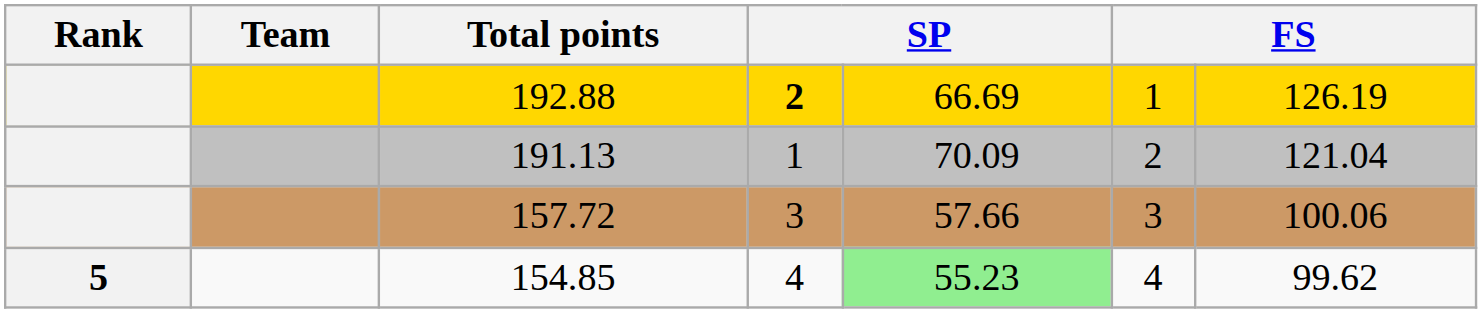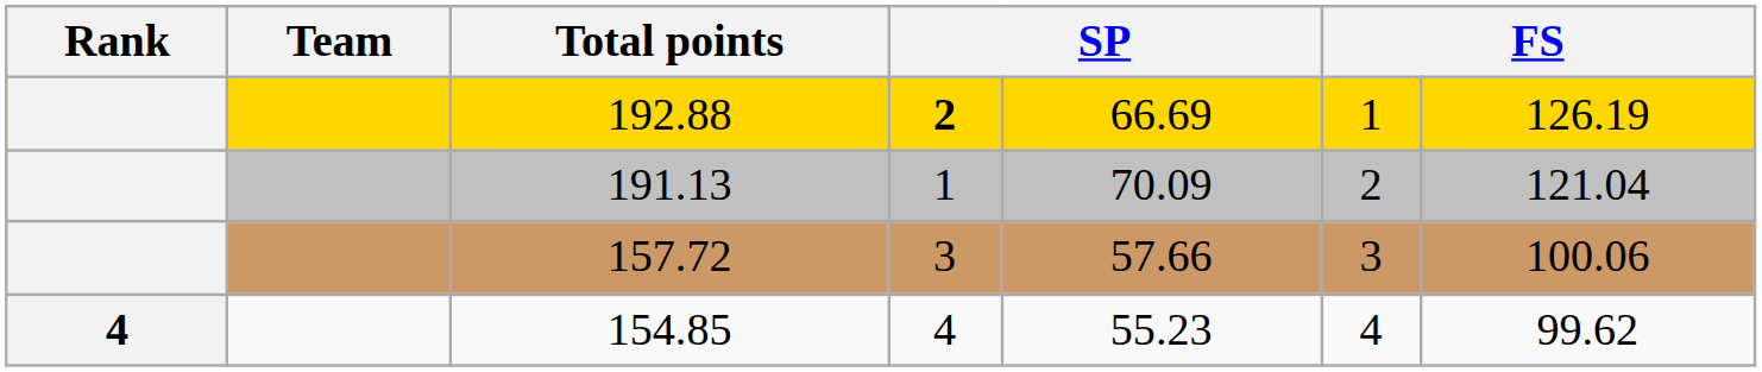154.85 | Rank: 5 -> 4
154.85 | column 5: lightgreen background -> no background
